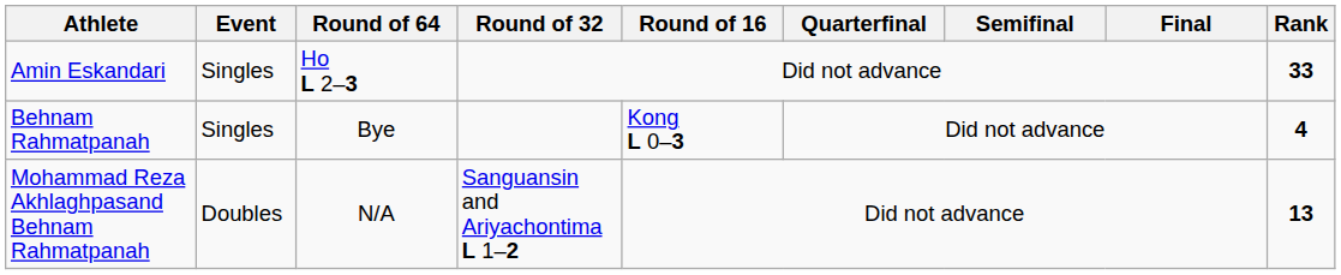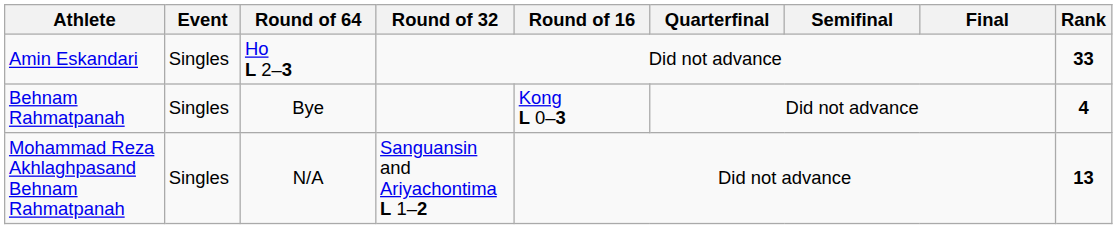Mohammad Reza Akhlaghpasand Behnam Rahmatpanah | Event: Doubles -> Singles
